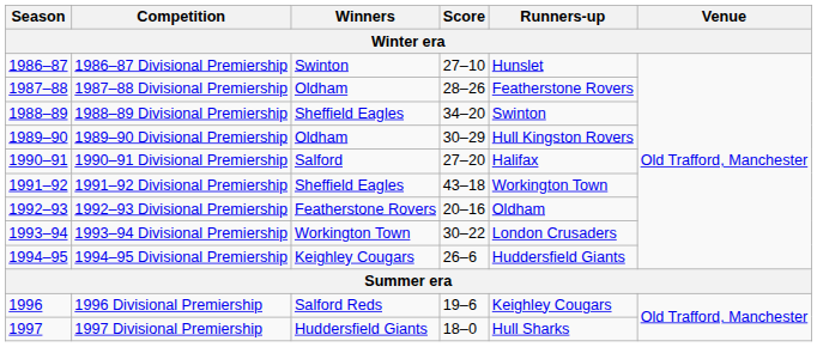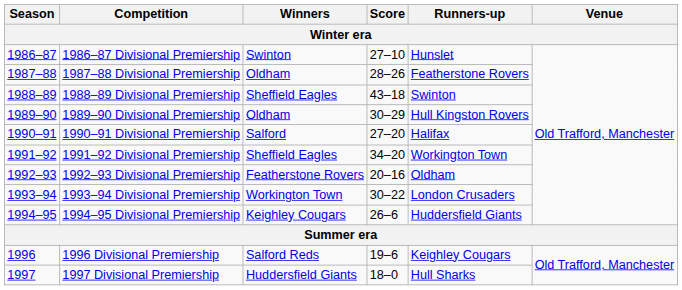1988–89 Divisional Premiership | Score: 34–20 -> 43–18
1991–92 Divisional Premiership | Score: 43–18 -> 34–20
